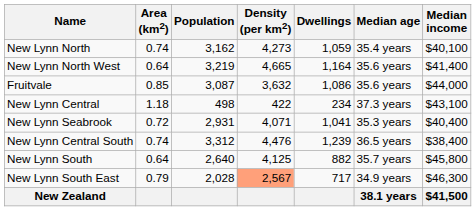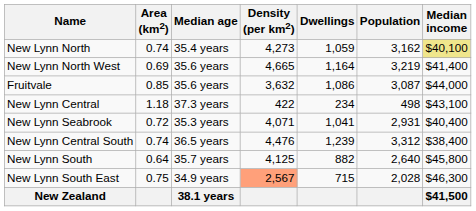columns swapped: Population <-> Median age
New Lynn North | Median income: no background -> khaki background
New Lynn North West | Area (km2): 0.64 -> 0.69
New Lynn South East | Area (km2): 0.79 -> 0.75
New Lynn South East | Dwellings: 717 -> 715
